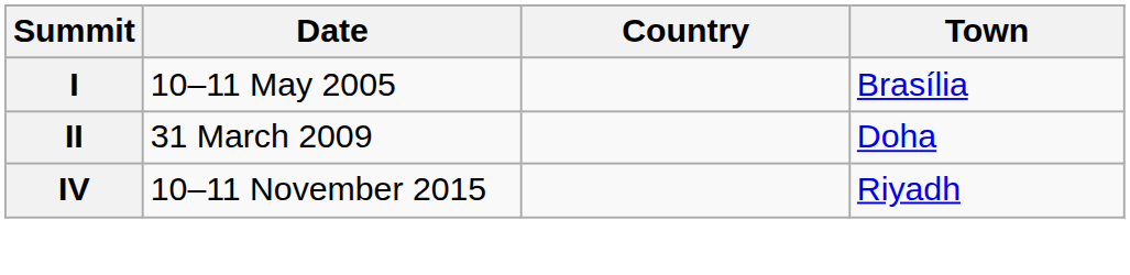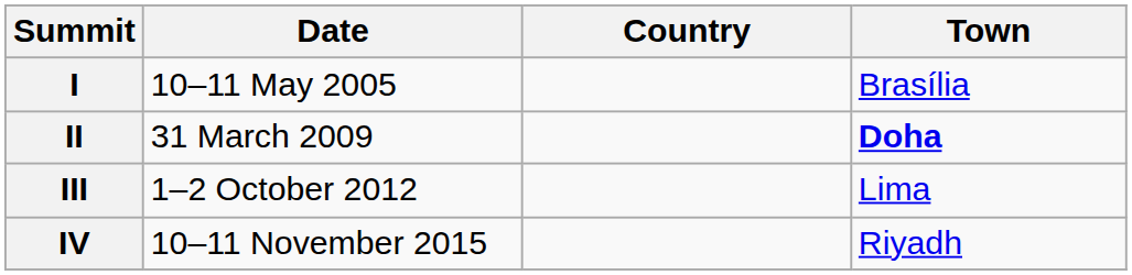II | Town: normal -> bold
+ row: III | 1–2 October 2012 | Lima
